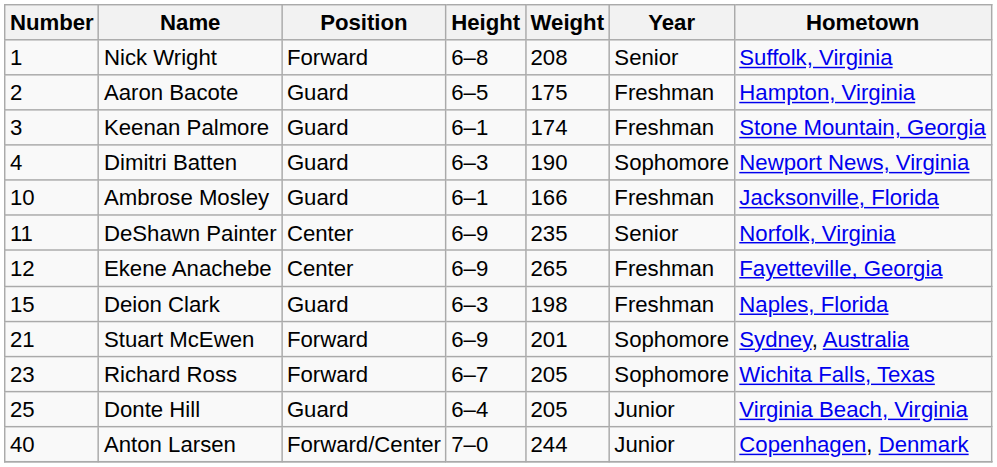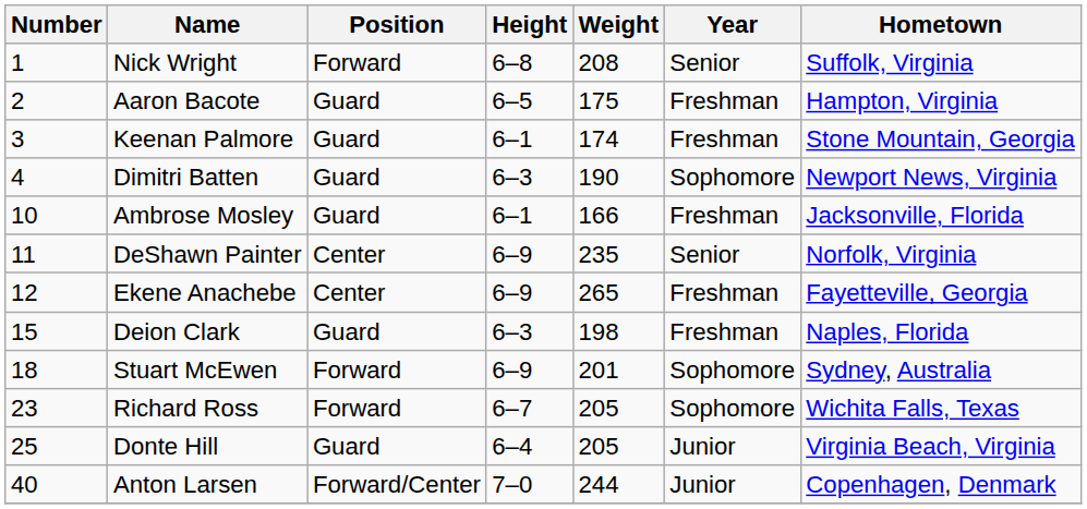Stuart McEwen | Number: 21 -> 18
